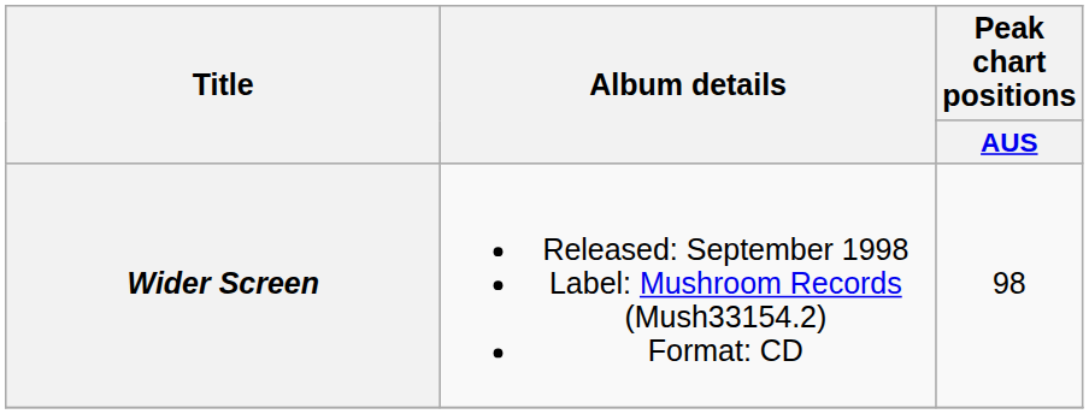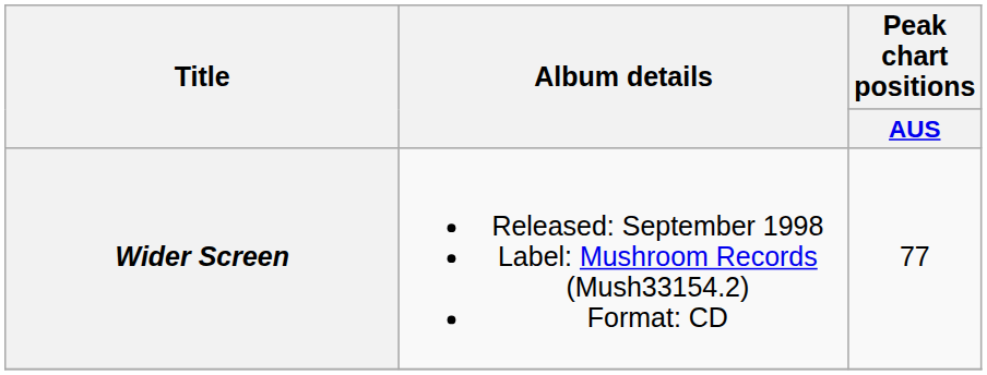Wider Screen | Peak chart positions / AUS: 98 -> 77
